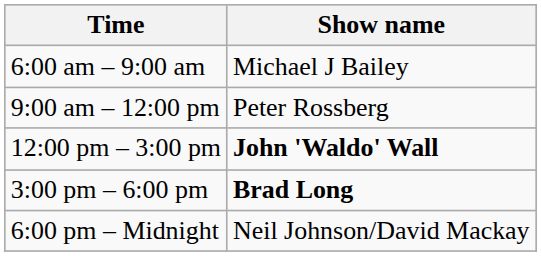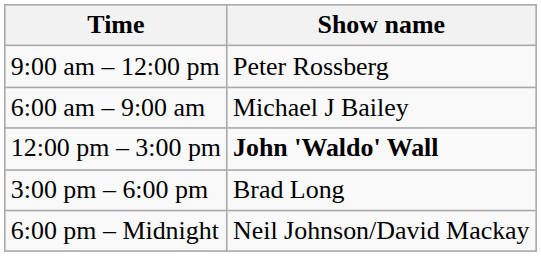rows swapped: 6:00 am – 9:00 am <-> 9:00 am – 12:00 pm
3:00 pm – 6:00 pm | Show name: bold -> normal
